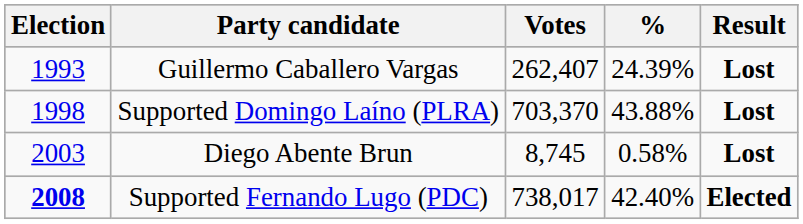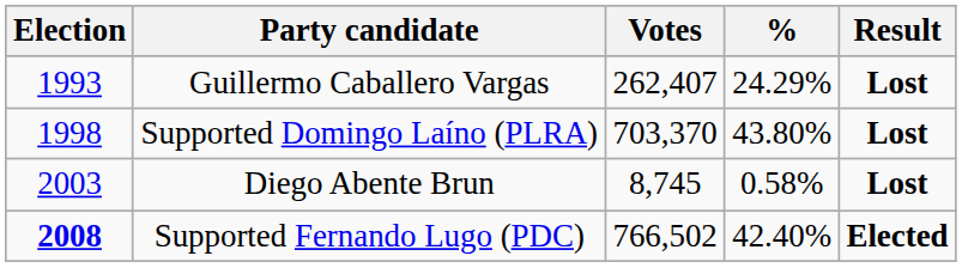Guillermo Caballero Vargas | %: 24.39% -> 24.29%
Supported Domingo Laíno (PLRA) | %: 43.88% -> 43.80%
Supported Fernando Lugo (PDC) | Votes: 738,017 -> 766,502
